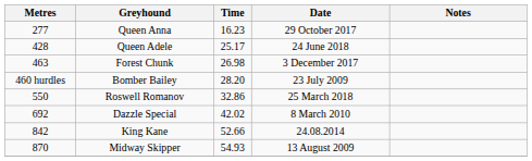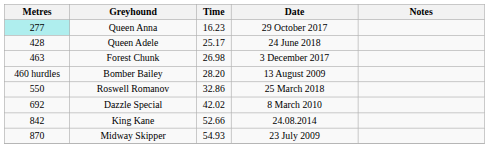Queen Anna | Metres: no background -> paleturquoise background
Bomber Bailey | Date: 23 July 2009 -> 13 August 2009
Midway Skipper | Date: 13 August 2009 -> 23 July 2009
